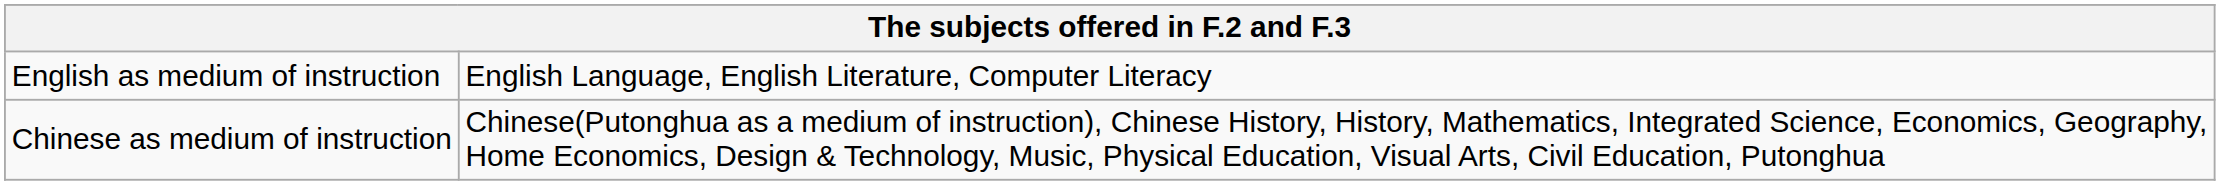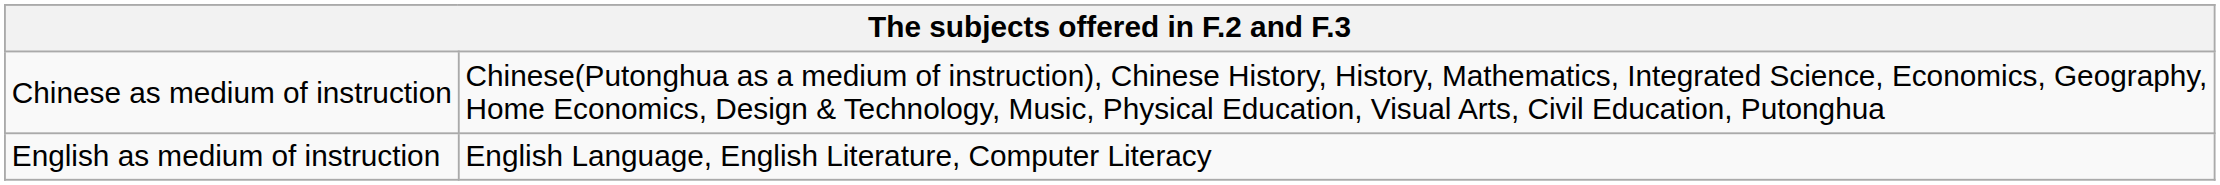rows swapped: Chinese as medium of instruction <-> English as medium of instruction
